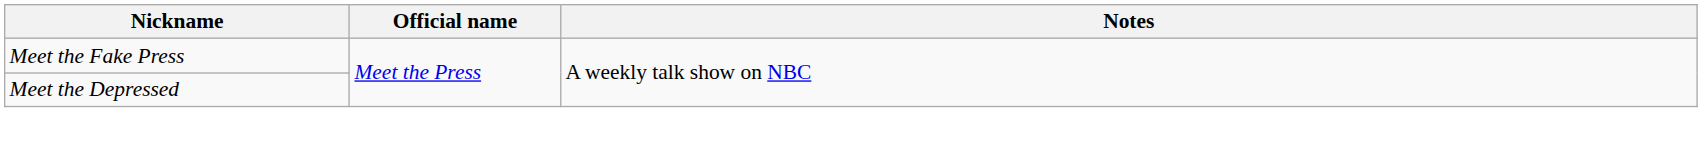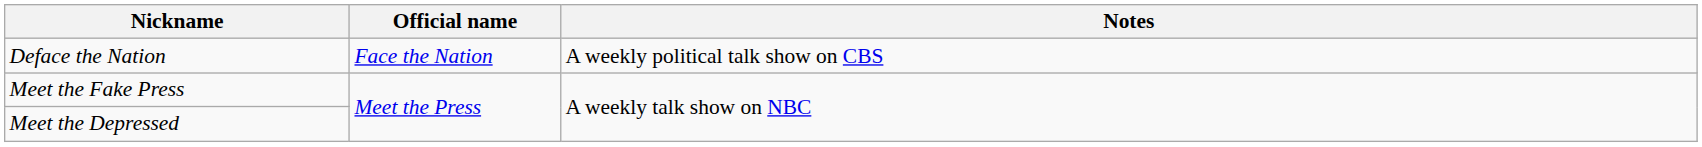+ row: Deface the Nation | Face the Nation | A weekly political talk show on CBS
